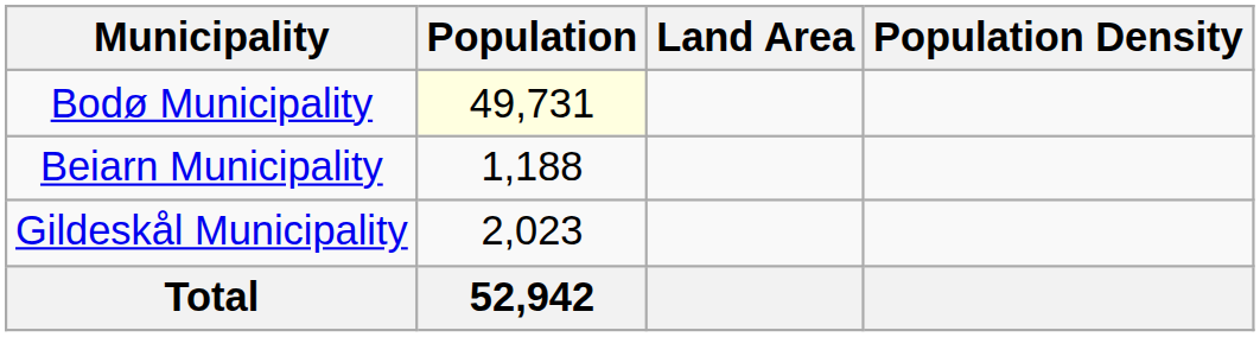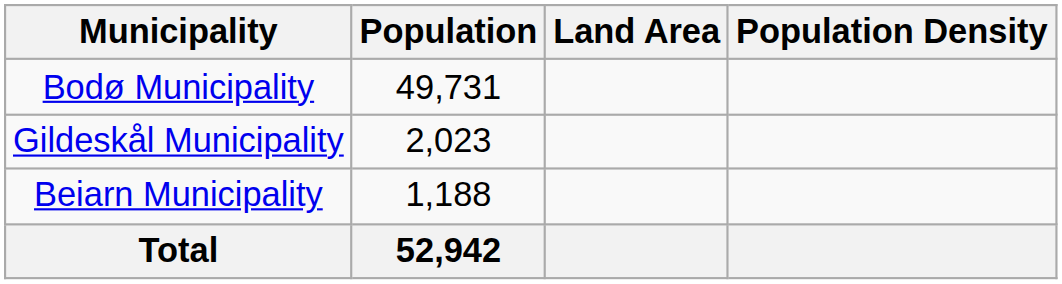Bodø Municipality | Population: lightyellow background -> no background
rows swapped: Gildeskål Municipality <-> Beiarn Municipality
